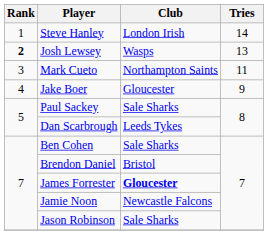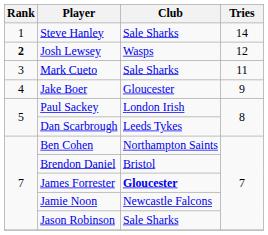Steve Hanley | Club: London Irish -> Sale Sharks
Josh Lewsey | Tries: 13 -> 12
Mark Cueto | Club: Northampton Saints -> Sale Sharks
Paul Sackey | Club: Sale Sharks -> London Irish
Ben Cohen | Club: Sale Sharks -> Northampton Saints
